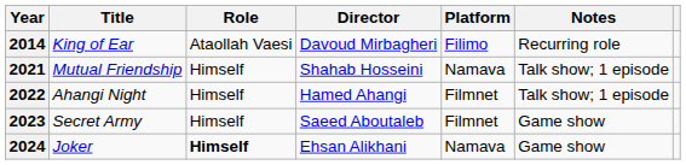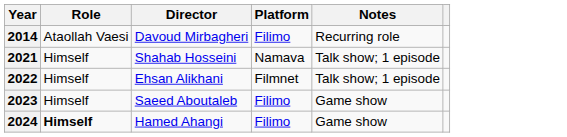- column: Title | King of Ear | Mutual Friendship | Ahangi Night | Secret Army | Joker
2022 | Director: Hamed Ahangi -> Ehsan Alikhani
2023 | Platform: Filmnet -> Filimo
2024 | Director: Ehsan Alikhani -> Hamed Ahangi
2024 | Platform: Namava -> Filimo
